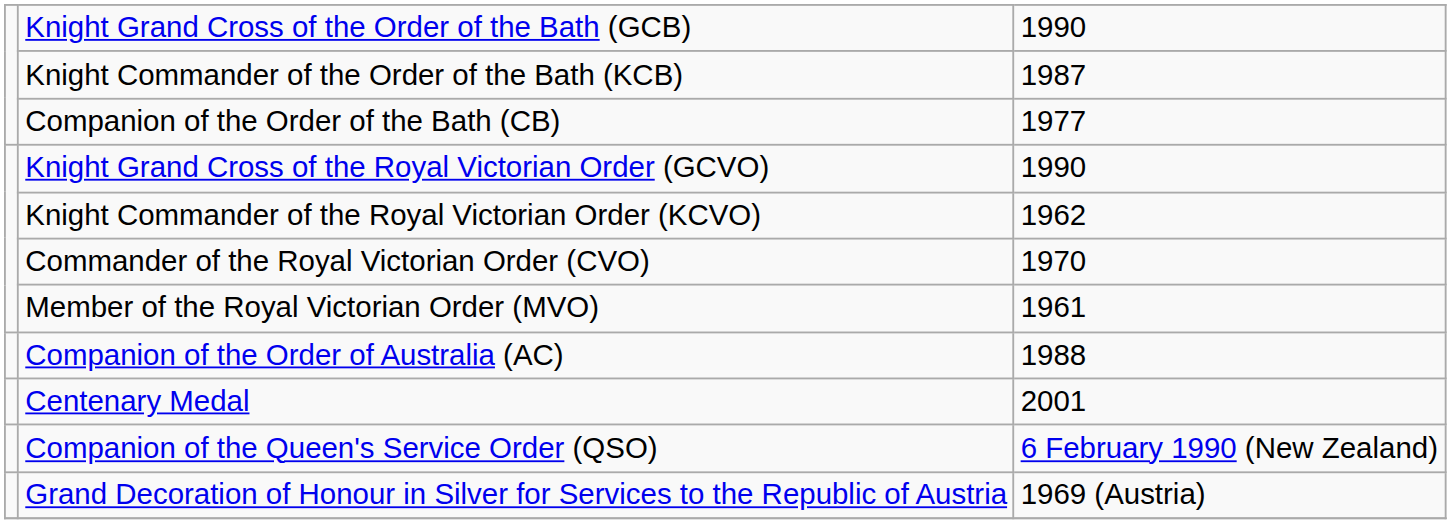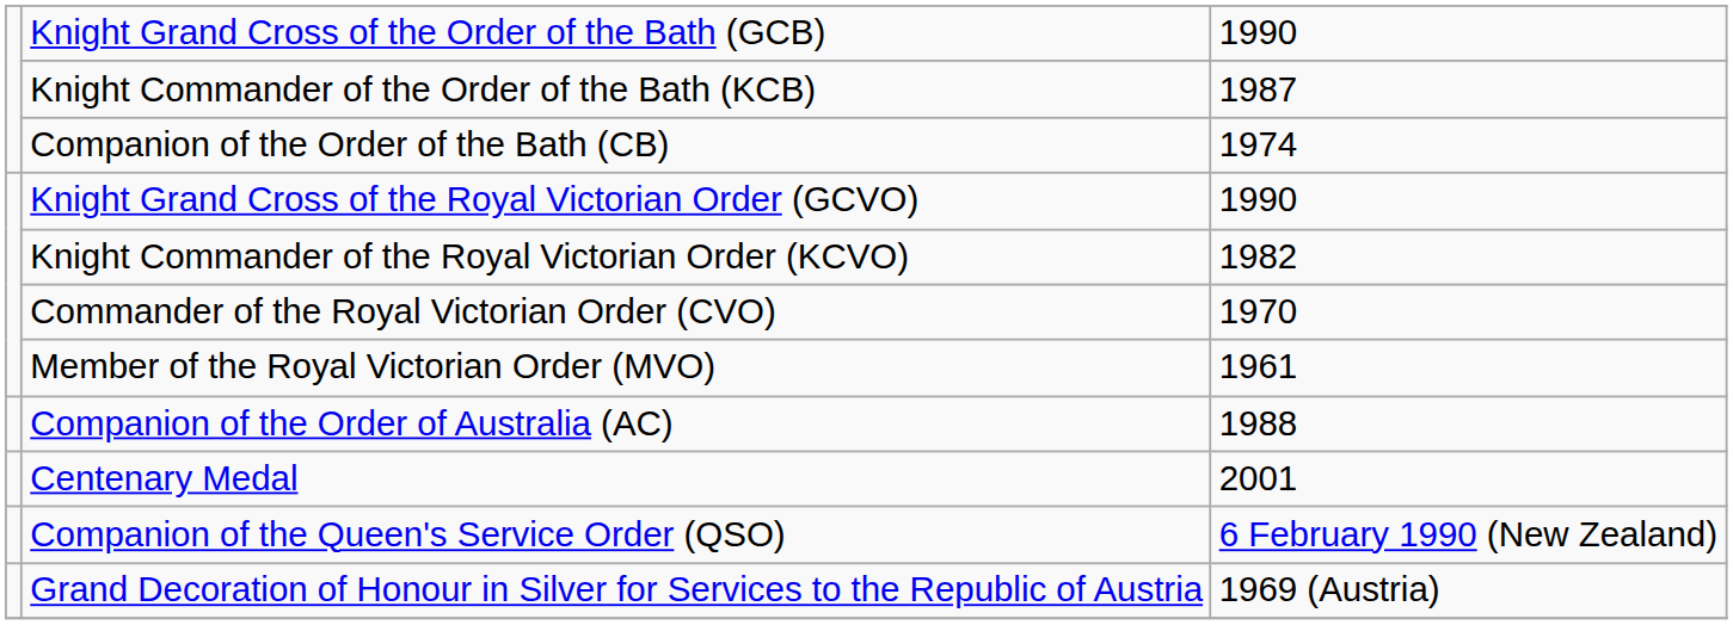Companion of the Order of the Bath (CB) | column 3: 1977 -> 1974
Knight Commander of the Royal Victorian Order (KCVO) | column 3: 1962 -> 1982
